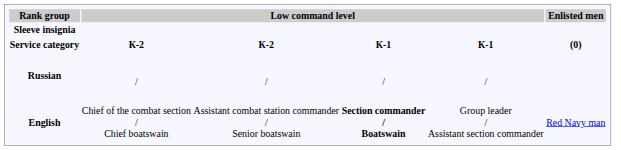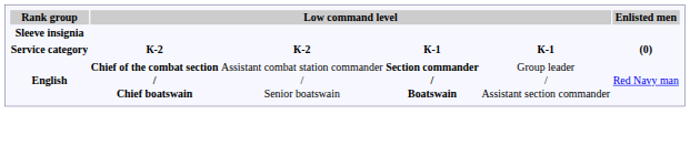- row: Russian | / | / | / | /
English | column 2: normal -> bold
